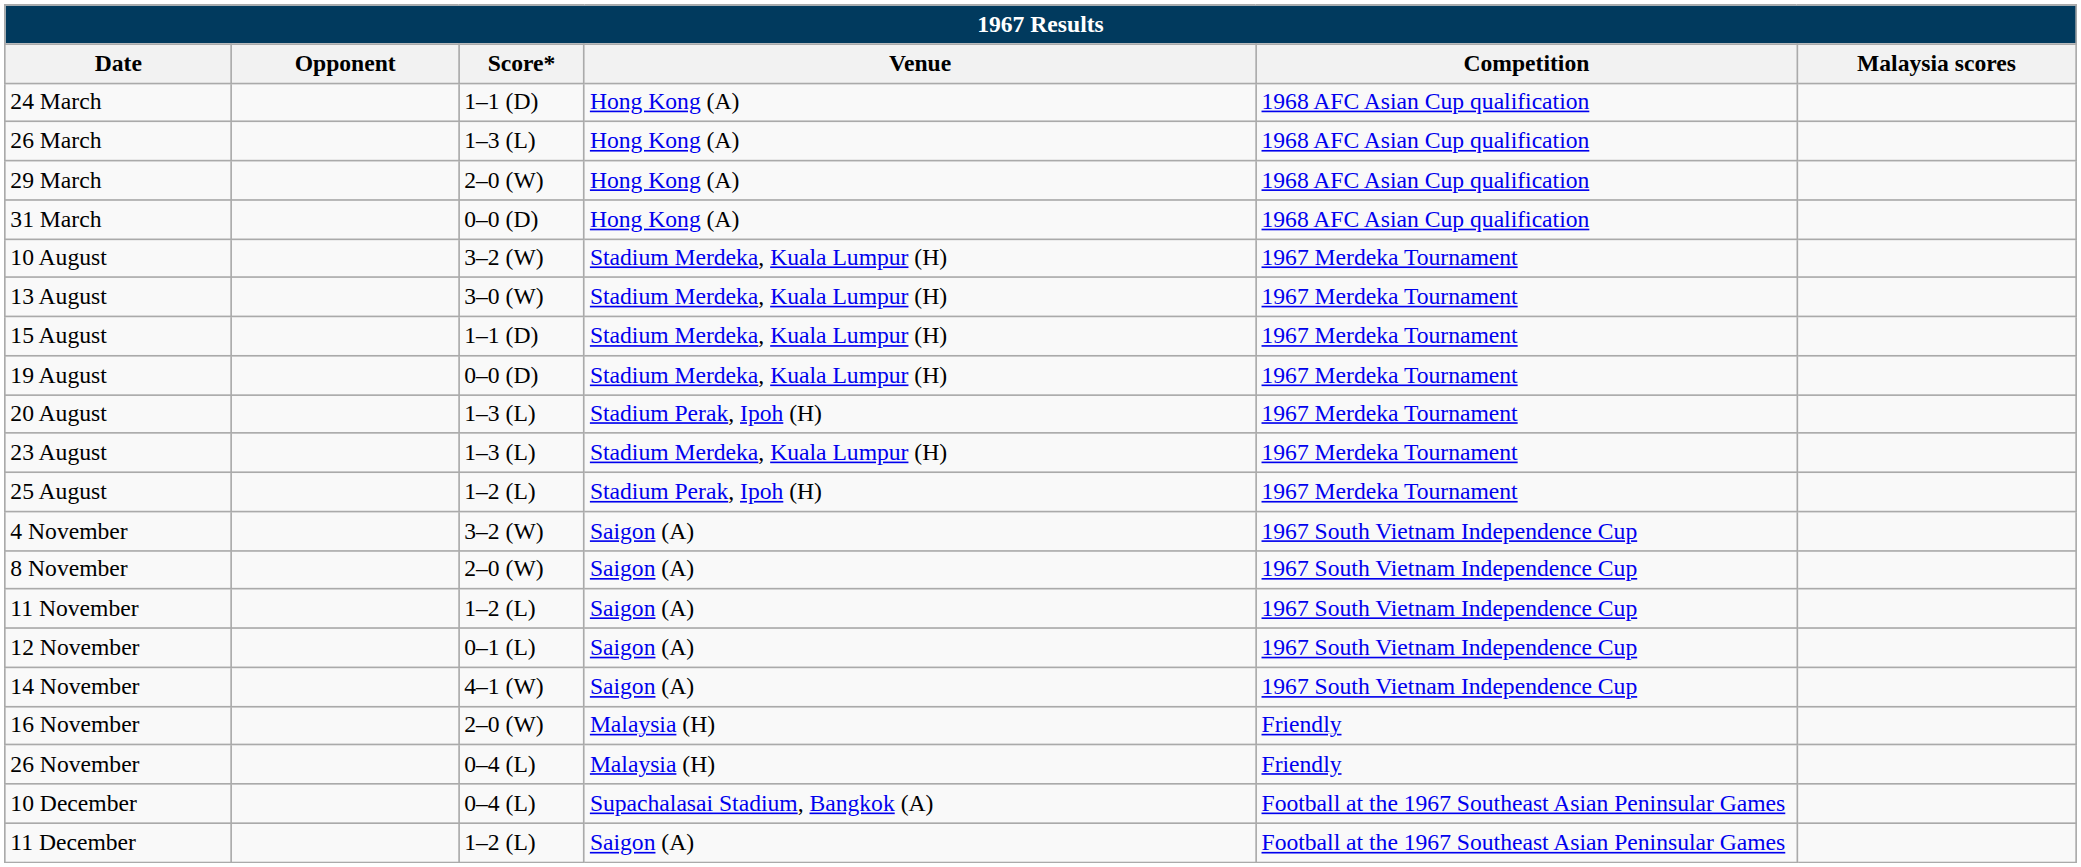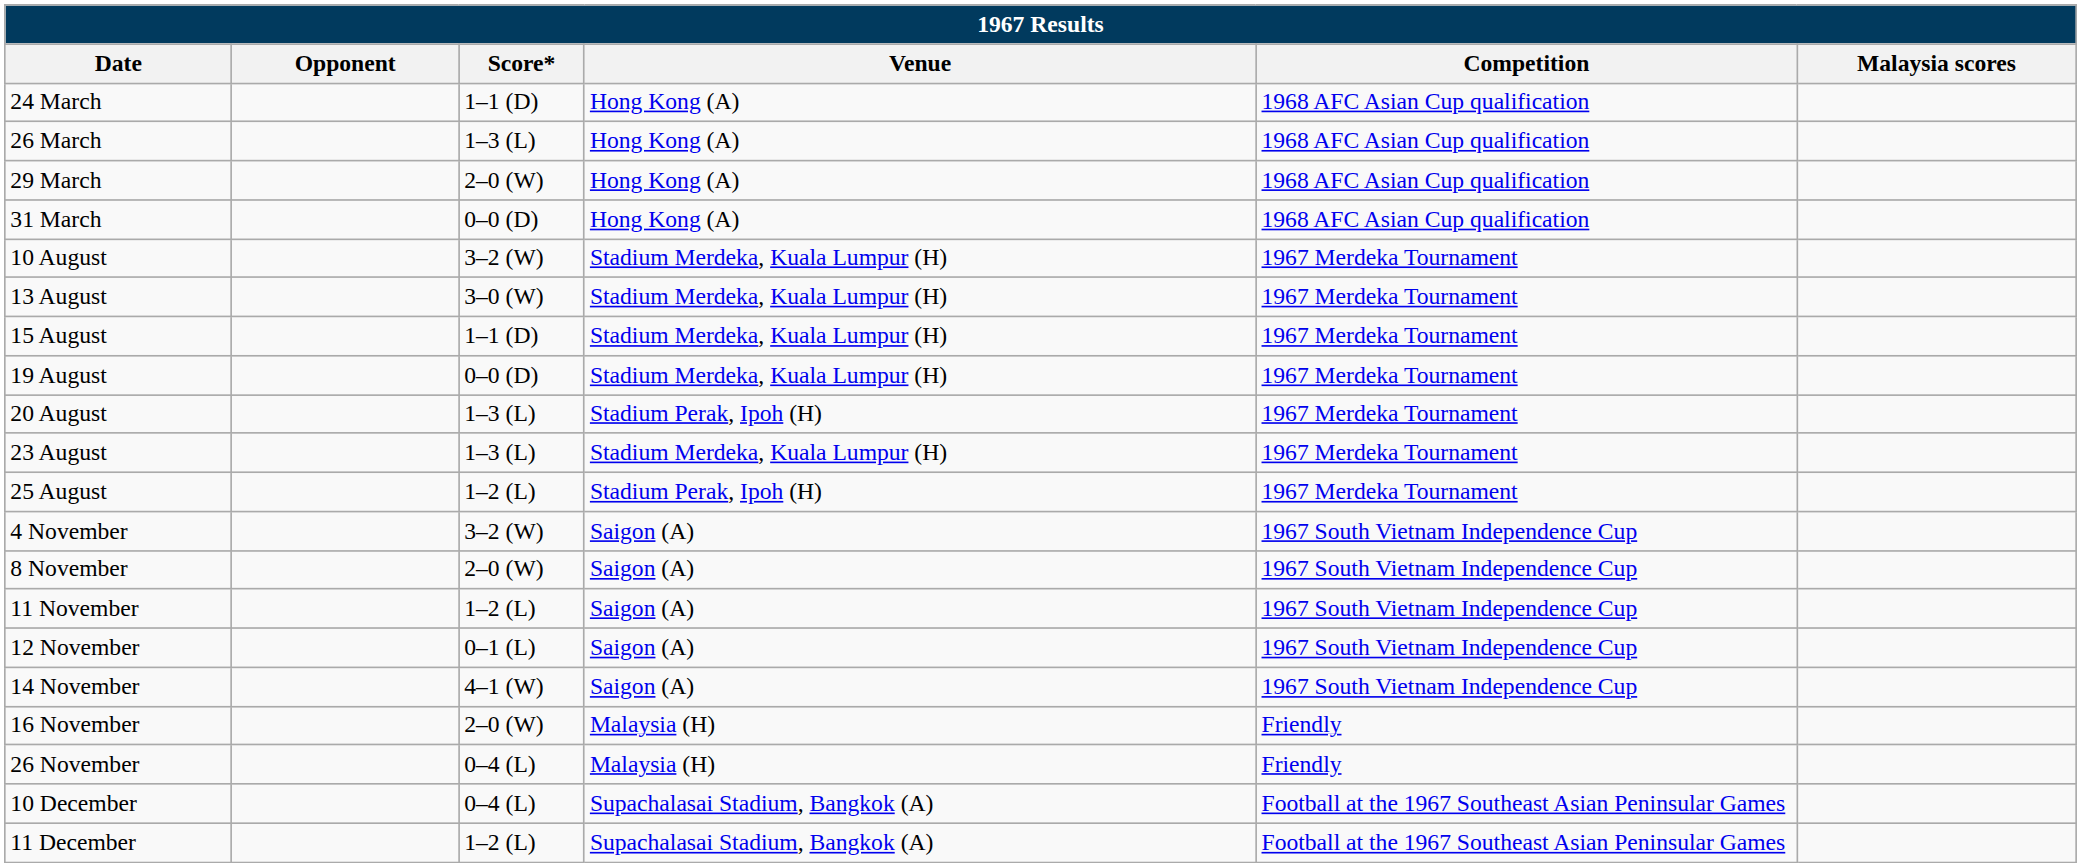11 December | Venue: Saigon (A) -> Supachalasai Stadium, Bangkok (A)
